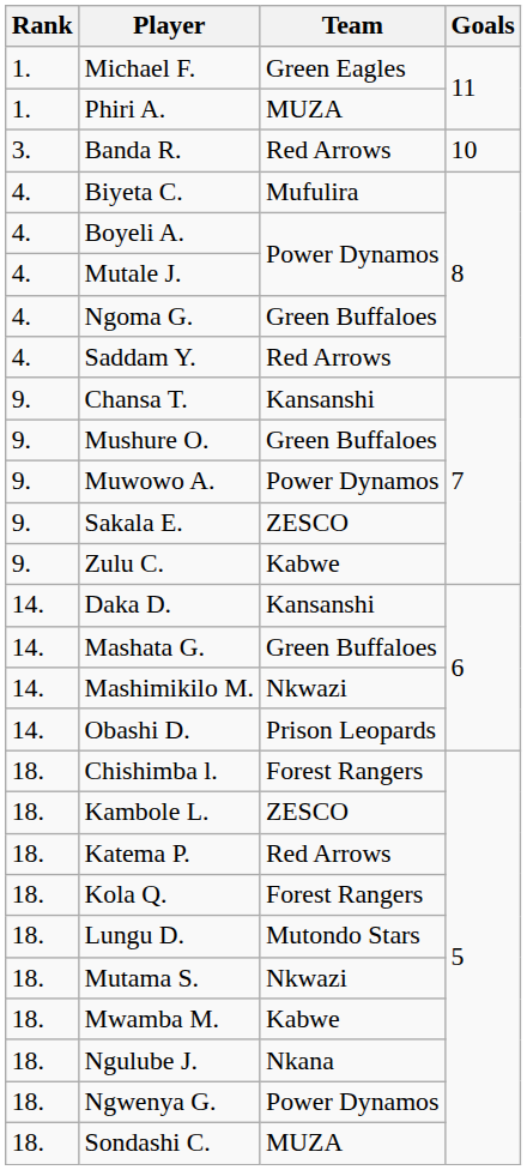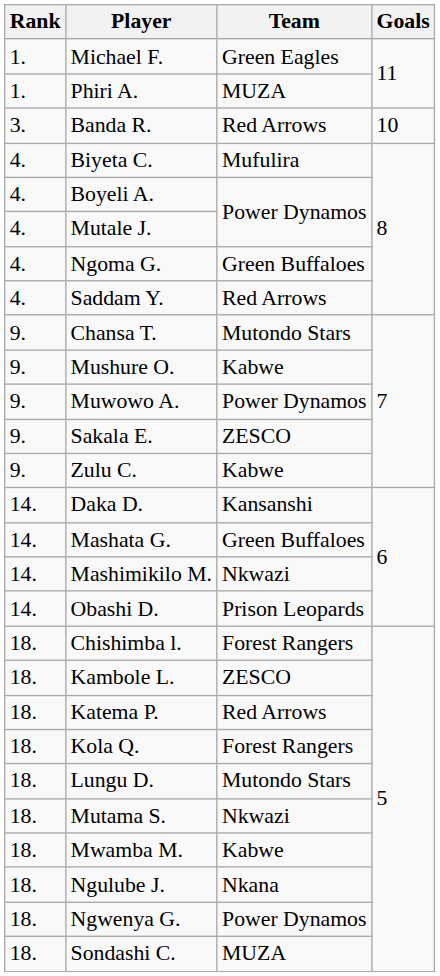Chansa T. | Team: Kansanshi -> Mutondo Stars
Mushure O. | Team: Green Buffaloes -> Kabwe
